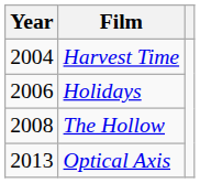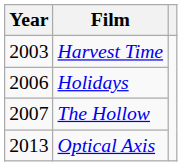Harvest Time | Year: 2004 -> 2003
The Hollow | Year: 2008 -> 2007
